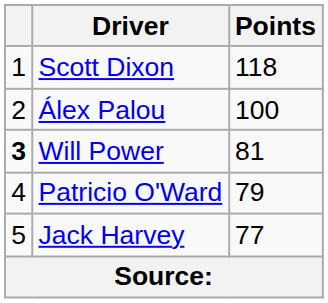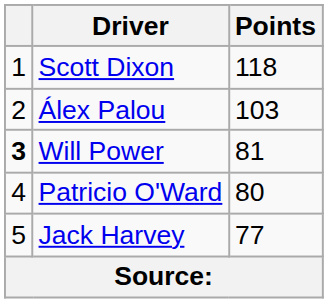Álex Palou | Points: 100 -> 103
Patricio O'Ward | Points: 79 -> 80
